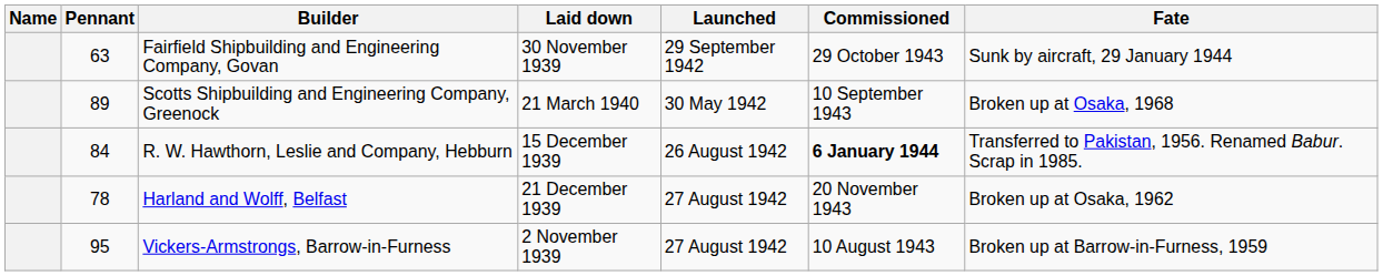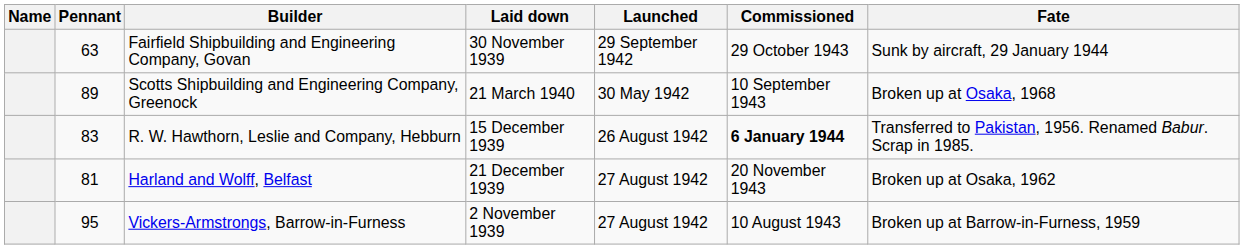R. W. Hawthorn, Leslie and Company, Hebburn | Pennant: 84 -> 83
Harland and Wolff, Belfast | Pennant: 78 -> 81
